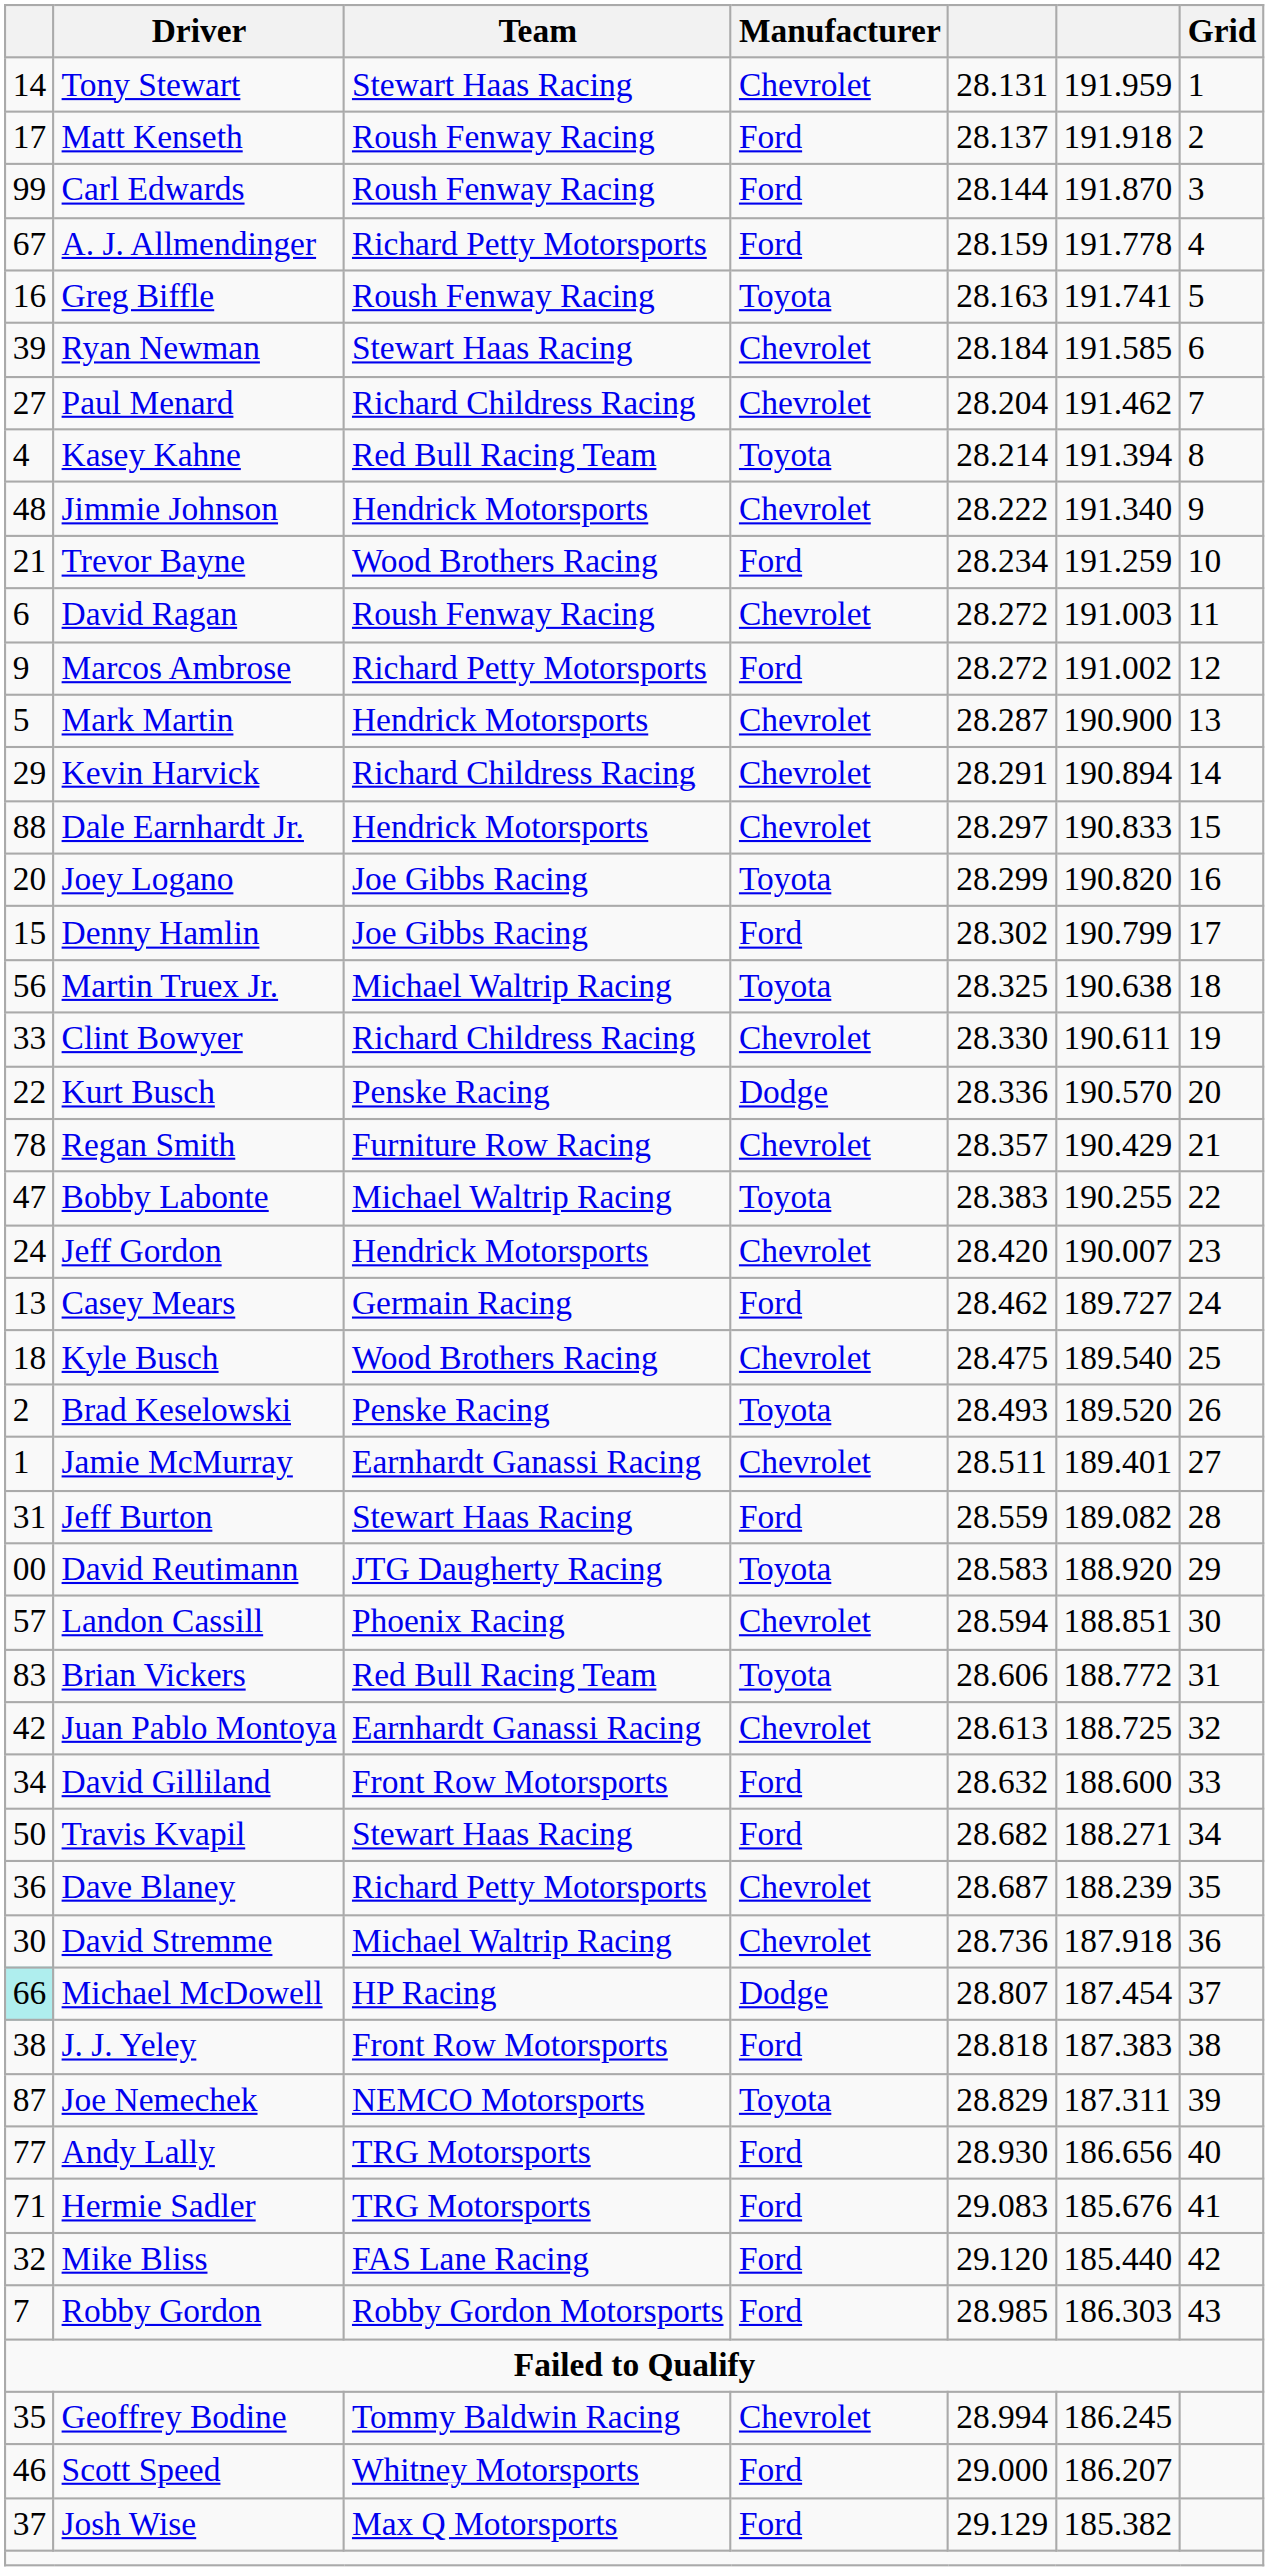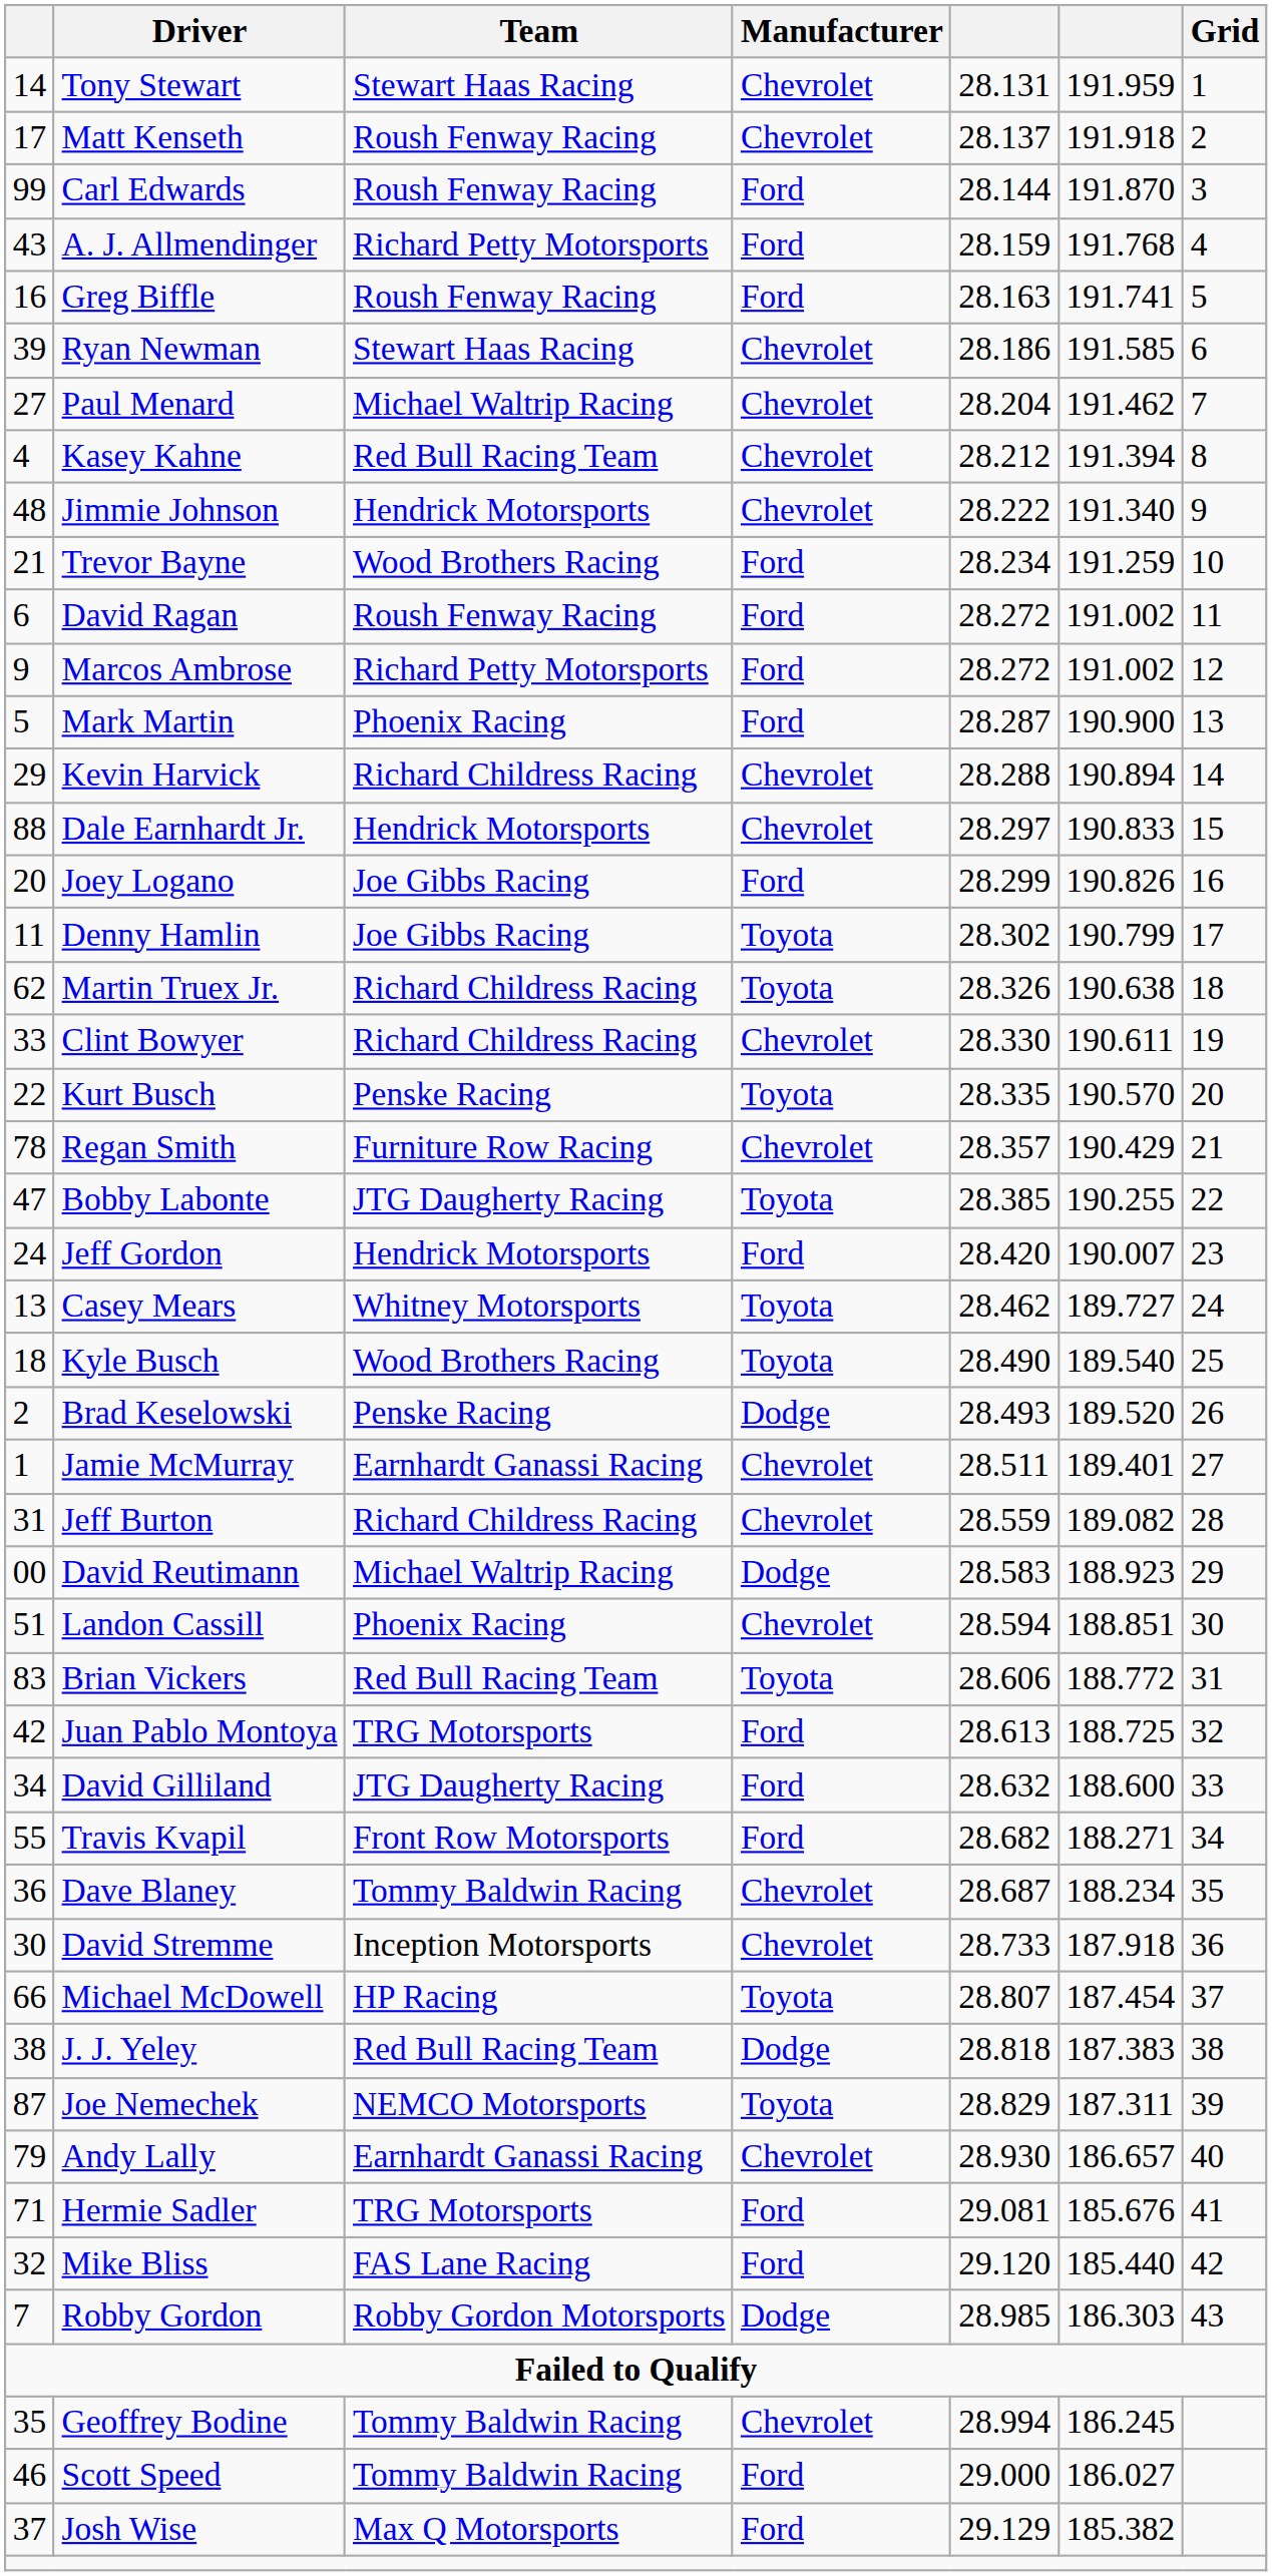Matt Kenseth | Manufacturer: Ford -> Chevrolet
A. J. Allmendinger | column 1: 67 -> 43
A. J. Allmendinger | column 6: 191.778 -> 191.768
Greg Biffle | Manufacturer: Toyota -> Ford
Ryan Newman | column 5: 28.184 -> 28.186
Paul Menard | Team: Richard Childress Racing -> Michael Waltrip Racing
Kasey Kahne | Manufacturer: Toyota -> Chevrolet
Kasey Kahne | column 5: 28.214 -> 28.212
David Ragan | Manufacturer: Chevrolet -> Ford
David Ragan | column 6: 191.003 -> 191.002
Mark Martin | Team: Hendrick Motorsports -> Phoenix Racing
Mark Martin | Manufacturer: Chevrolet -> Ford
Kevin Harvick | column 5: 28.291 -> 28.288
Joey Logano | Manufacturer: Toyota -> Ford
Joey Logano | column 6: 190.820 -> 190.826
Denny Hamlin | column 1: 15 -> 11
Denny Hamlin | Manufacturer: Ford -> Toyota
Martin Truex Jr. | column 1: 56 -> 62
Martin Truex Jr. | Team: Michael Waltrip Racing -> Richard Childress Racing
Martin Truex Jr. | column 5: 28.325 -> 28.326
Kurt Busch | Manufacturer: Dodge -> Toyota
Kurt Busch | column 5: 28.336 -> 28.335
Bobby Labonte | Team: Michael Waltrip Racing -> JTG Daugherty Racing
Bobby Labonte | column 5: 28.383 -> 28.385
Jeff Gordon | Manufacturer: Chevrolet -> Ford
Casey Mears | Team: Germain Racing -> Whitney Motorsports
Casey Mears | Manufacturer: Ford -> Toyota
Kyle Busch | Manufacturer: Chevrolet -> Toyota
Kyle Busch | column 5: 28.475 -> 28.490
Brad Keselowski | Manufacturer: Toyota -> Dodge
Jeff Burton | Team: Stewart Haas Racing -> Richard Childress Racing
Jeff Burton | Manufacturer: Ford -> Chevrolet
David Reutimann | Team: JTG Daugherty Racing -> Michael Waltrip Racing
David Reutimann | Manufacturer: Toyota -> Dodge
David Reutimann | column 6: 188.920 -> 188.923
Landon Cassill | column 1: 57 -> 51
Juan Pablo Montoya | Team: Earnhardt Ganassi Racing -> TRG Motorsports
Juan Pablo Montoya | Manufacturer: Chevrolet -> Ford
David Gilliland | Team: Front Row Motorsports -> JTG Daugherty Racing
Travis Kvapil | column 1: 50 -> 55
Travis Kvapil | Team: Stewart Haas Racing -> Front Row Motorsports
Dave Blaney | Team: Richard Petty Motorsports -> Tommy Baldwin Racing
Dave Blaney | column 6: 188.239 -> 188.234
David Stremme | Team: Michael Waltrip Racing -> Inception Motorsports
David Stremme | column 5: 28.736 -> 28.733
Michael McDowell | column 1: paleturquoise background -> no background
Michael McDowell | Manufacturer: Dodge -> Toyota
J. J. Yeley | Team: Front Row Motorsports -> Red Bull Racing Team
J. J. Yeley | Manufacturer: Ford -> Dodge
Andy Lally | column 1: 77 -> 79
Andy Lally | Team: TRG Motorsports -> Earnhardt Ganassi Racing
Andy Lally | Manufacturer: Ford -> Chevrolet
Andy Lally | column 6: 186.656 -> 186.657
Hermie Sadler | column 5: 29.083 -> 29.081
Robby Gordon | Manufacturer: Ford -> Dodge
Scott Speed | Team: Whitney Motorsports -> Tommy Baldwin Racing
Scott Speed | column 6: 186.207 -> 186.027
